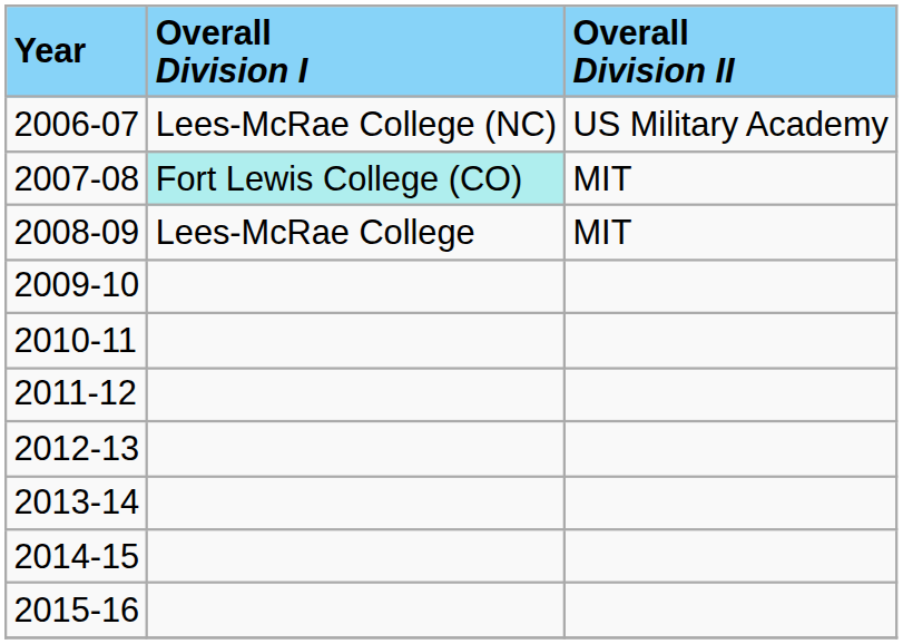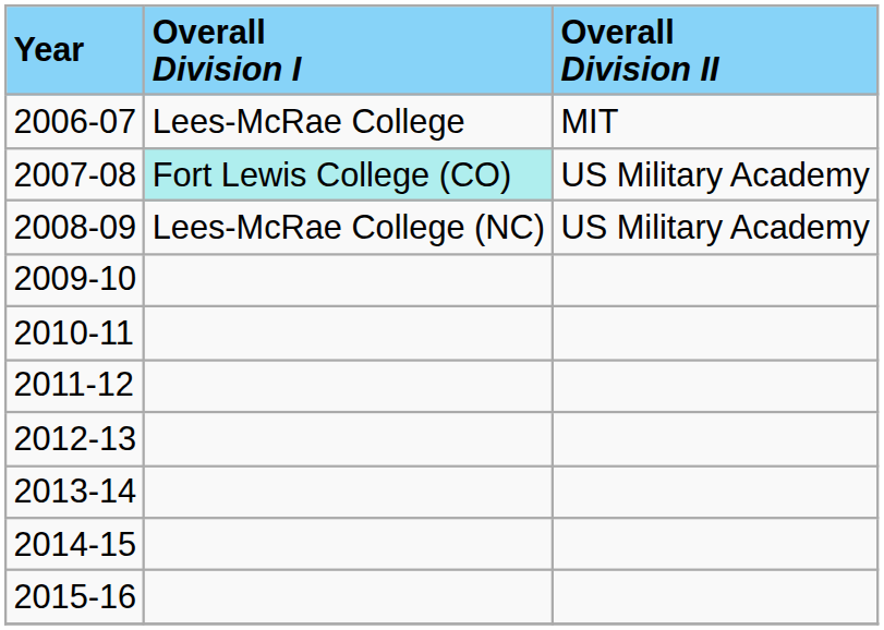2006-07 | Overall Division I: Lees-McRae College (NC) -> Lees-McRae College
2006-07 | Overall Division II: US Military Academy -> MIT
2007-08 | Overall Division II: MIT -> US Military Academy
2008-09 | Overall Division I: Lees-McRae College -> Lees-McRae College (NC)
2008-09 | Overall Division II: MIT -> US Military Academy
